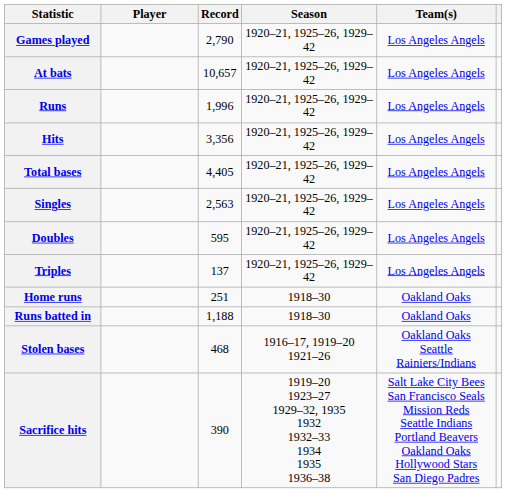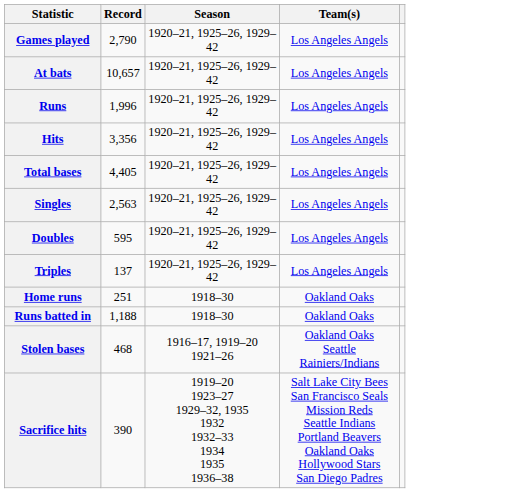- column: Player
